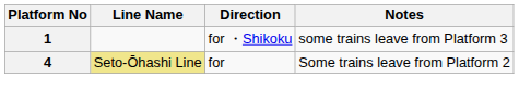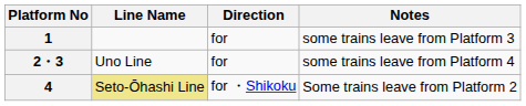1 | Direction: for ・Shikoku -> for
+ row: 2・3 | Uno Line | for | some trains leave from Platform 4
4 | Direction: for -> for ・Shikoku
